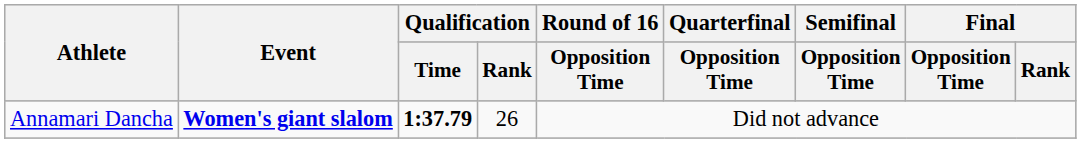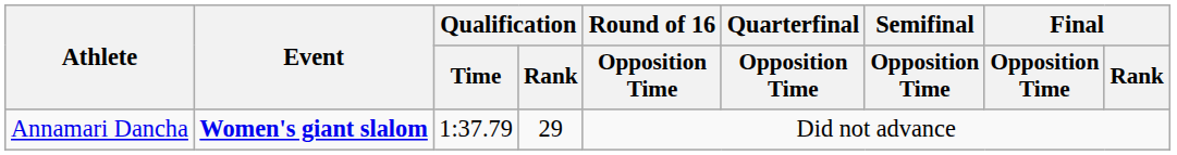Annamari Dancha | Qualification / Time: bold -> normal
Annamari Dancha | Qualification / Rank: 26 -> 29
